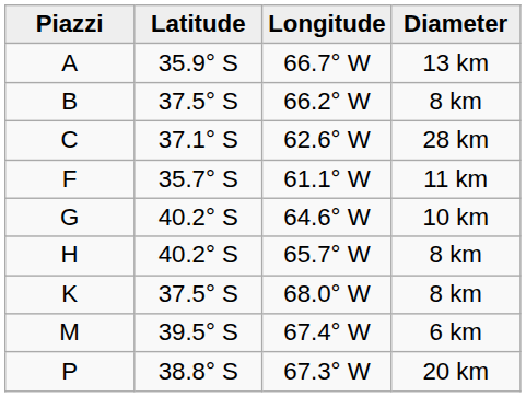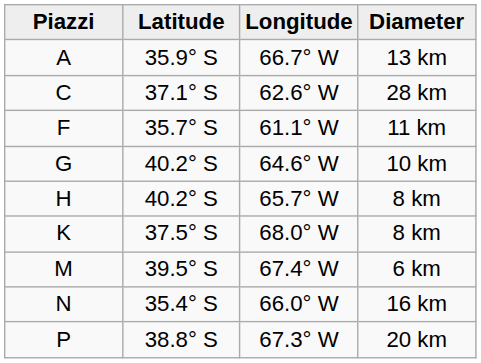- row: B | 37.5° S | 66.2° W | 8 km
+ row: N | 35.4° S | 66.0° W | 16 km
